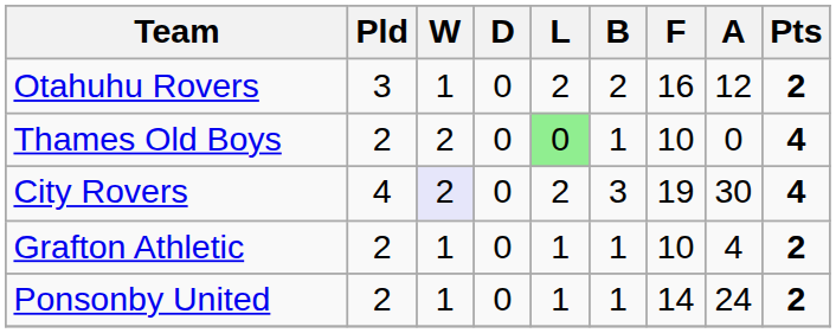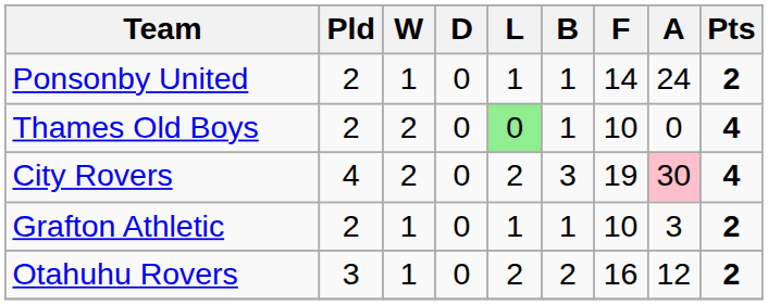rows swapped: Otahuhu Rovers <-> Ponsonby United
City Rovers | W: lavender background -> no background
City Rovers | A: no background -> pink background
Grafton Athletic | A: 4 -> 3
